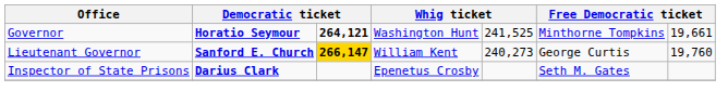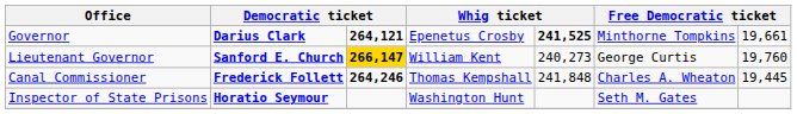Governor | column 2: Horatio Seymour -> Darius Clark
Governor | column 4: Washington Hunt -> Epenetus Crosby
Governor | column 5: normal -> bold
+ row: Canal Commissioner | Frederick Follett | 264,246 | Thomas Kempshall | 241,848 | Charles A. Wheaton | 19,445
Inspector of State Prisons | column 2: Darius Clark -> Horatio Seymour
Inspector of State Prisons | column 4: Epenetus Crosby -> Washington Hunt
